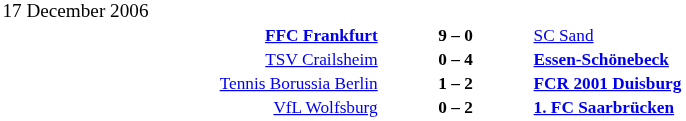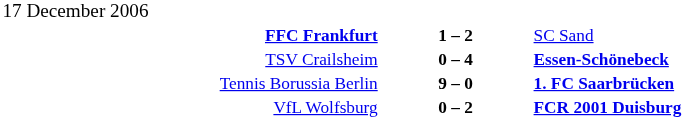FFC Frankfurt | column 2: 9 – 0 -> 1 – 2
Tennis Borussia Berlin | column 2: 1 – 2 -> 9 – 0
Tennis Borussia Berlin | column 3: FCR 2001 Duisburg -> 1. FC Saarbrücken
VfL Wolfsburg | column 3: 1. FC Saarbrücken -> FCR 2001 Duisburg
